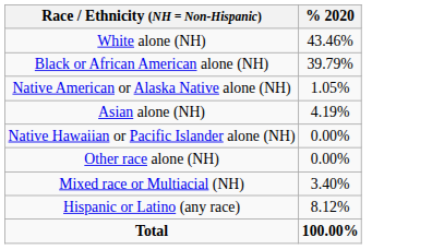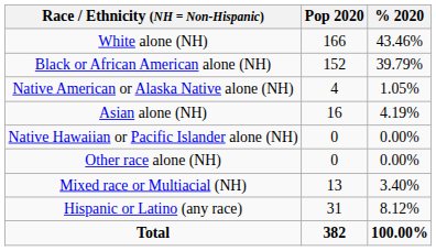+ column: Pop 2020 | 166 | 152 | 4 | 16 | 0 | 0 | 13 | 31 | 382
